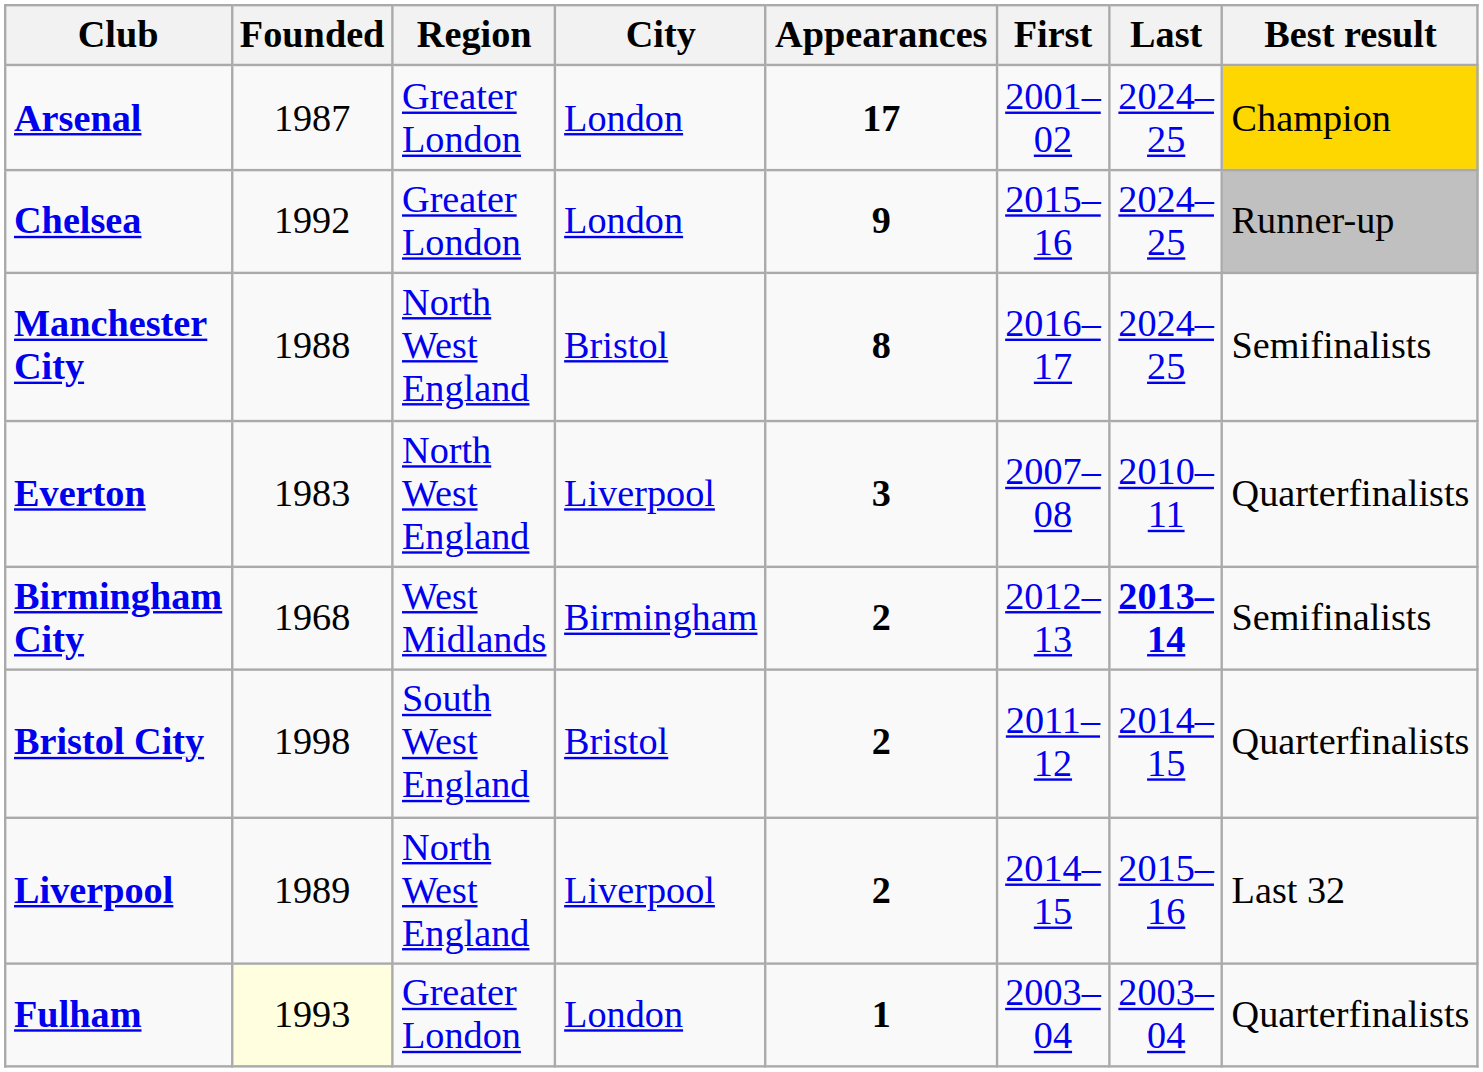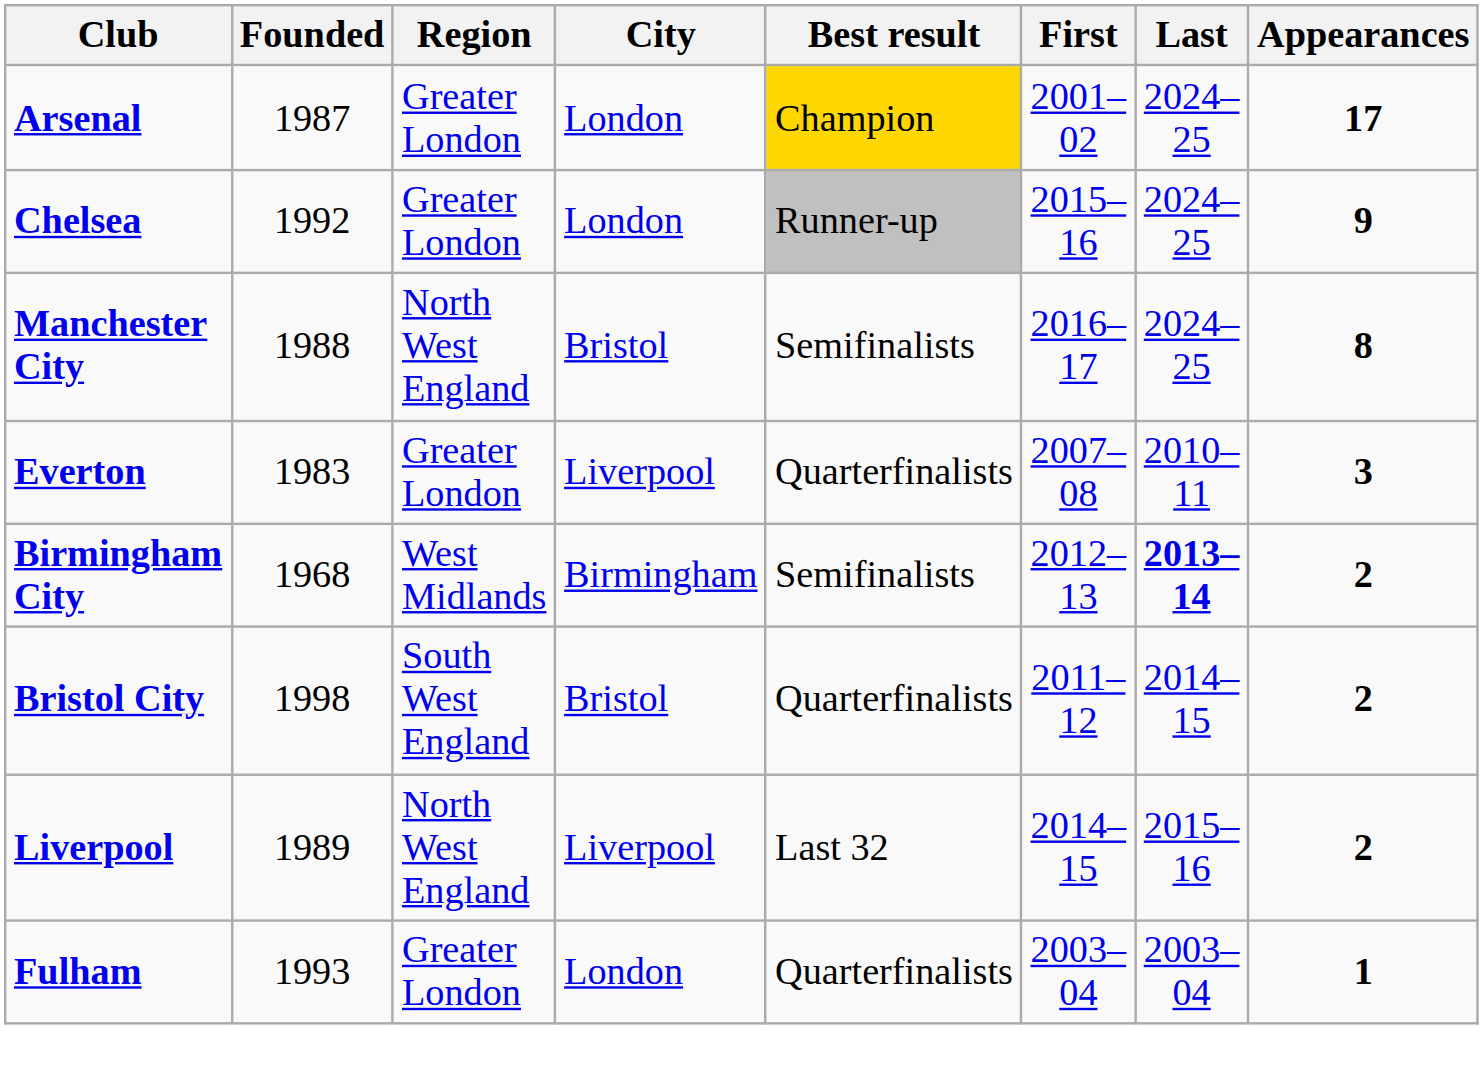columns swapped: Appearances <-> Best result
Everton | Region: North West England -> Greater London
Fulham | Founded: lightyellow background -> no background
